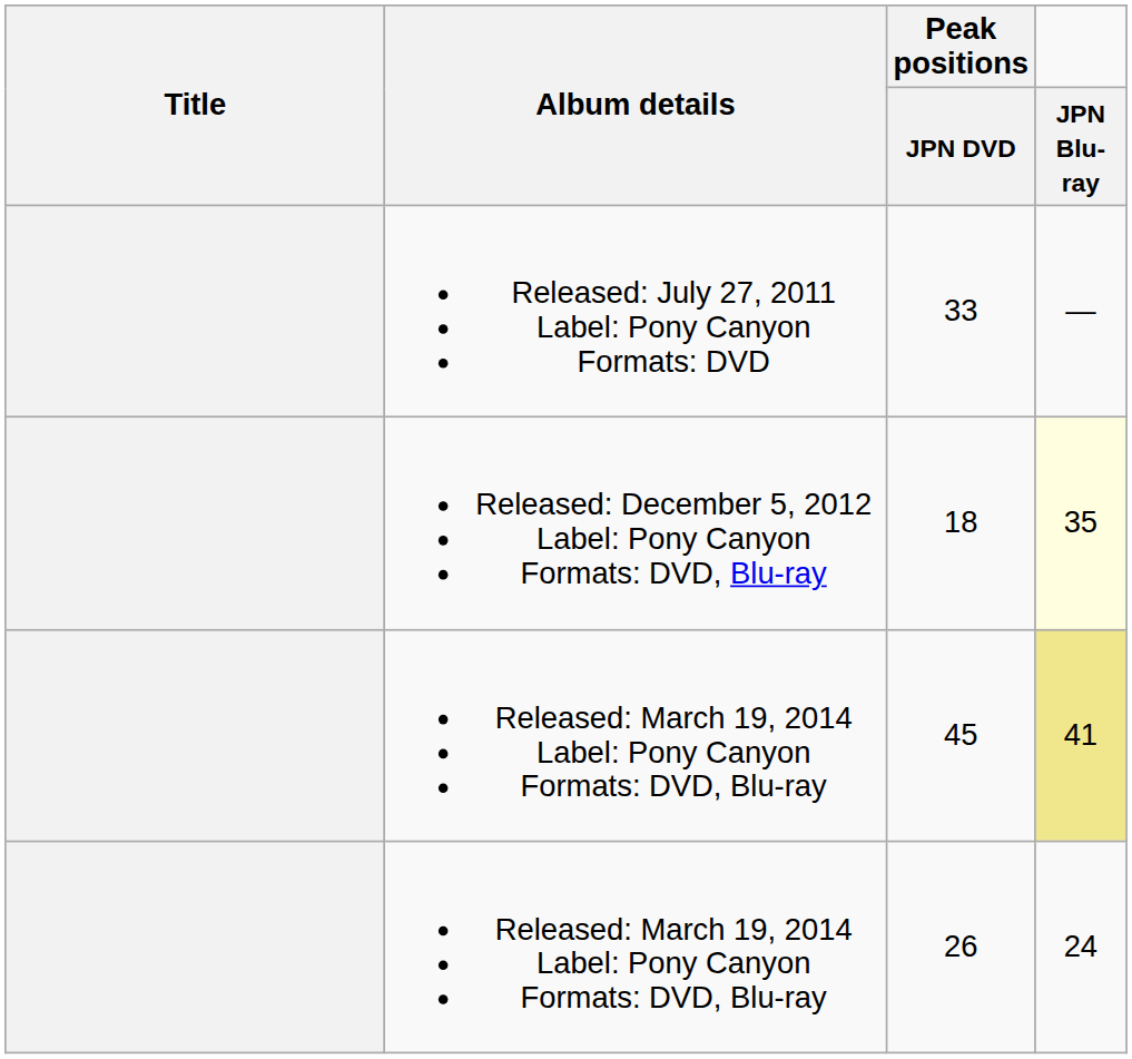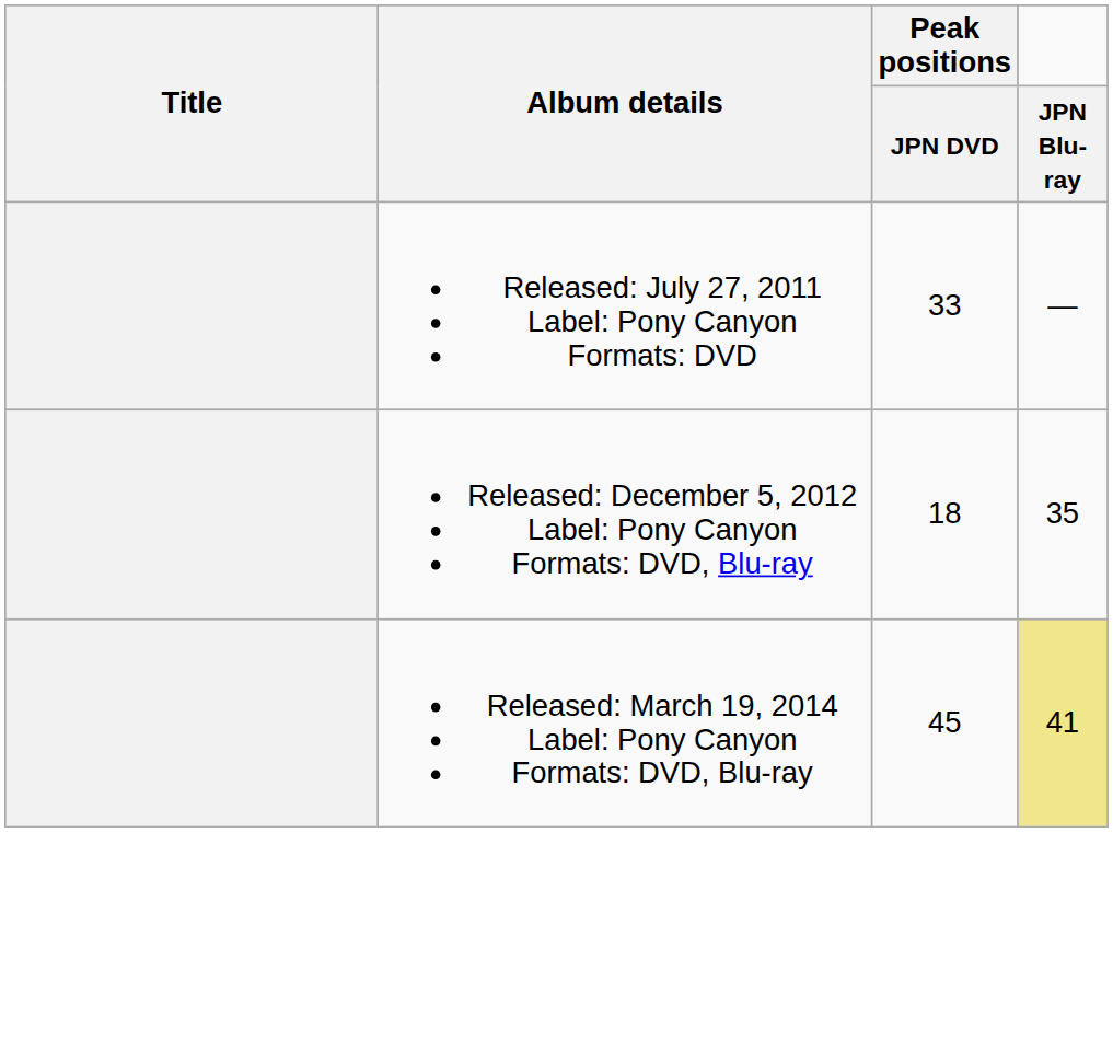18 | JPN Blu-ray: lightyellow background -> no background
- row: Released: March 19, 2014 Label: Pony Canyon Formats: DVD, Blu-ray | 26 | 24
